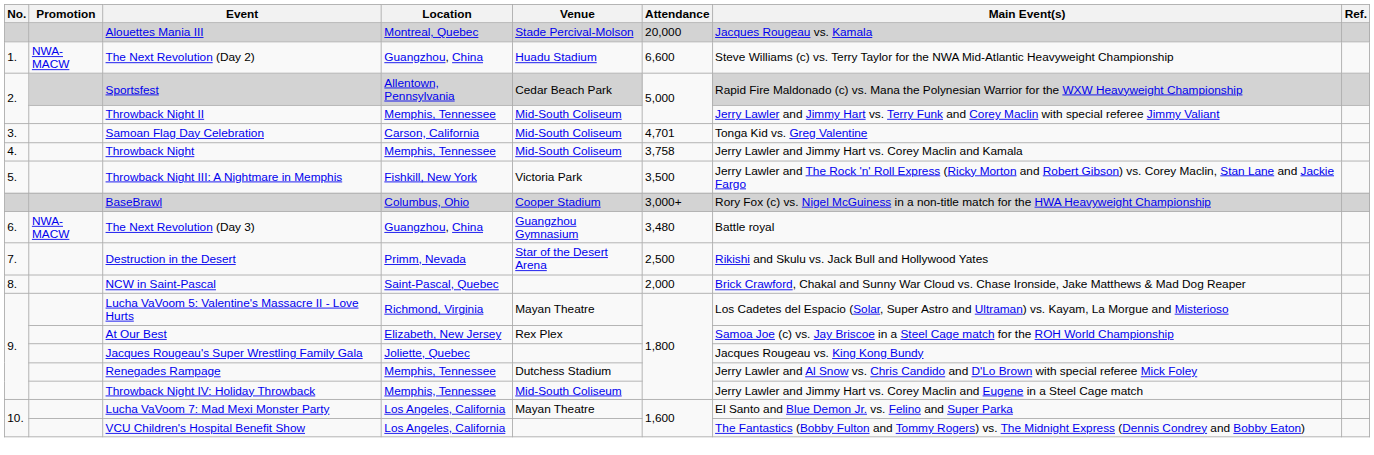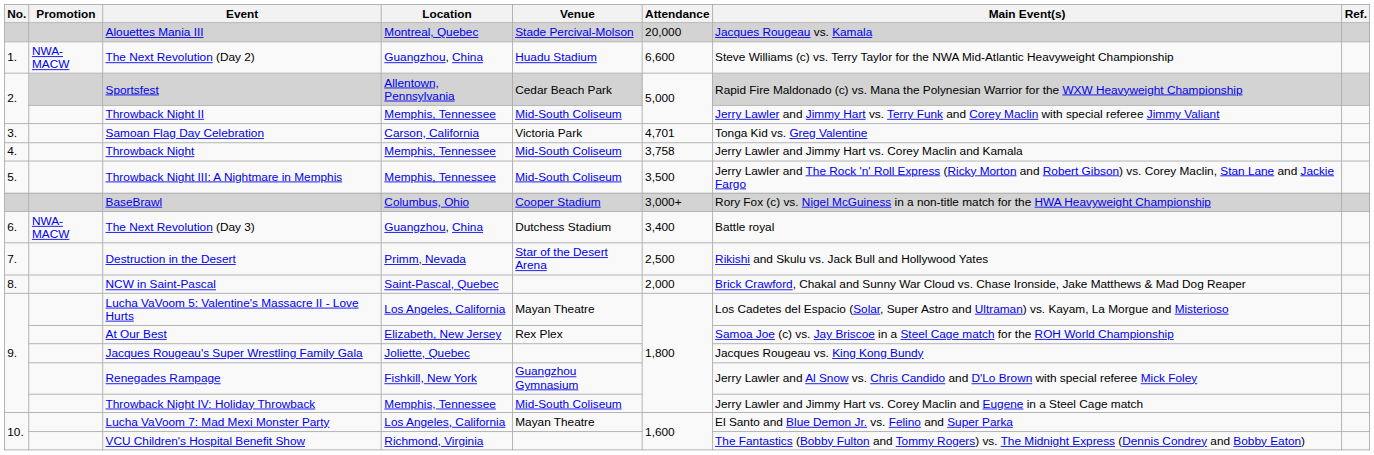Samoan Flag Day Celebration | Venue: Mid-South Coliseum -> Victoria Park
Throwback Night III: A Nightmare in Memphis | Location: Fishkill, New York -> Memphis, Tennessee
Throwback Night III: A Nightmare in Memphis | Venue: Victoria Park -> Mid-South Coliseum
The Next Revolution (Day 3) | Venue: Guangzhou Gymnasium -> Dutchess Stadium
The Next Revolution (Day 3) | Attendance: 3,480 -> 3,400
Lucha VaVoom 5: Valentine's Massacre II - Love Hurts | Location: Richmond, Virginia -> Los Angeles, California
Renegades Rampage | Location: Memphis, Tennessee -> Fishkill, New York
Renegades Rampage | Venue: Dutchess Stadium -> Guangzhou Gymnasium
VCU Children's Hospital Benefit Show | Location: Los Angeles, California -> Richmond, Virginia
